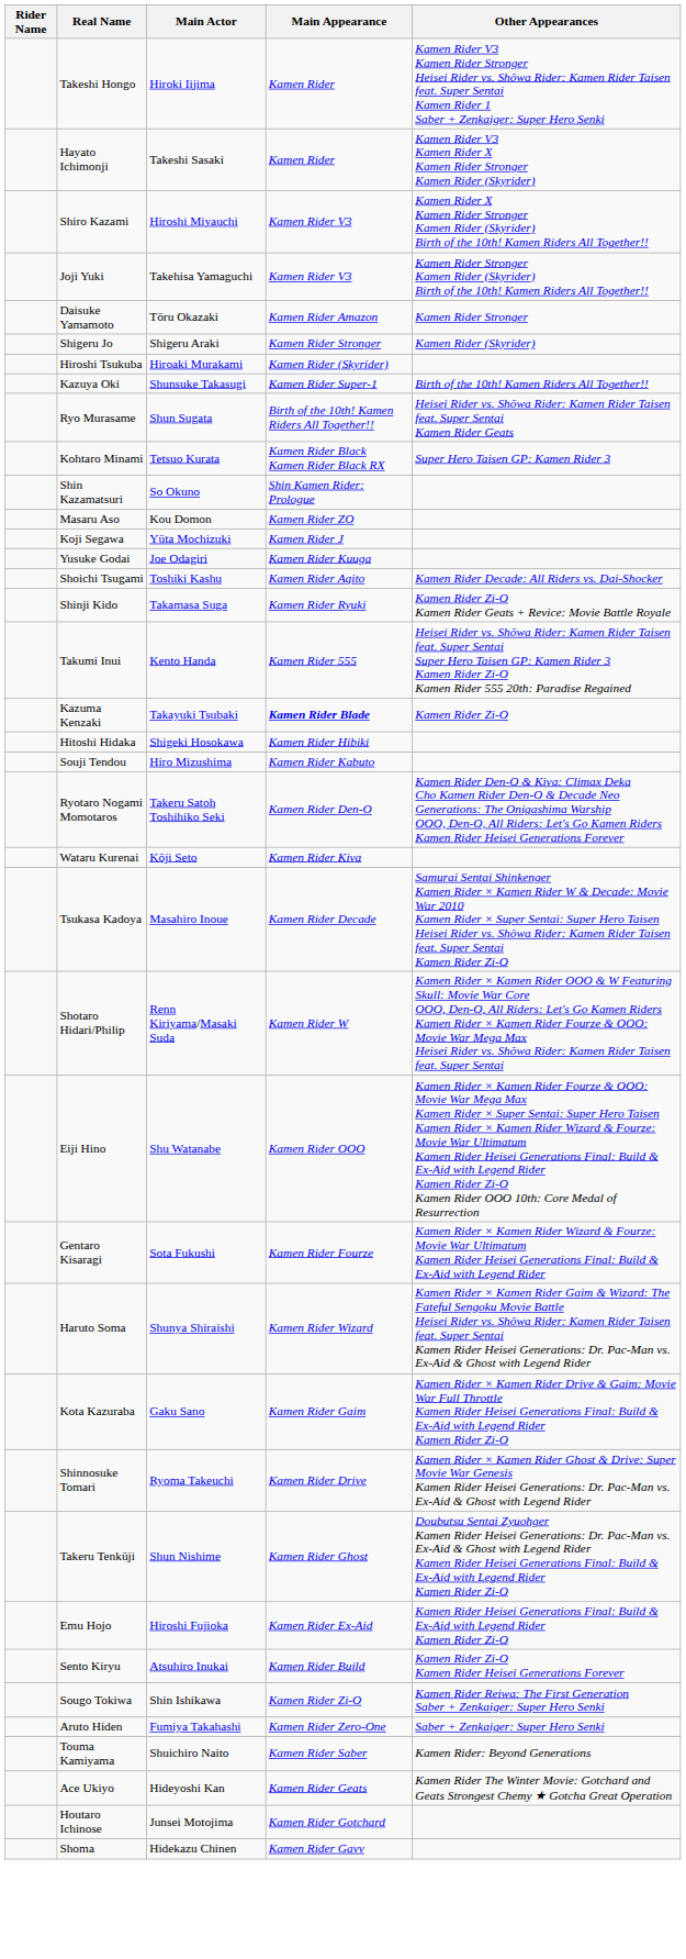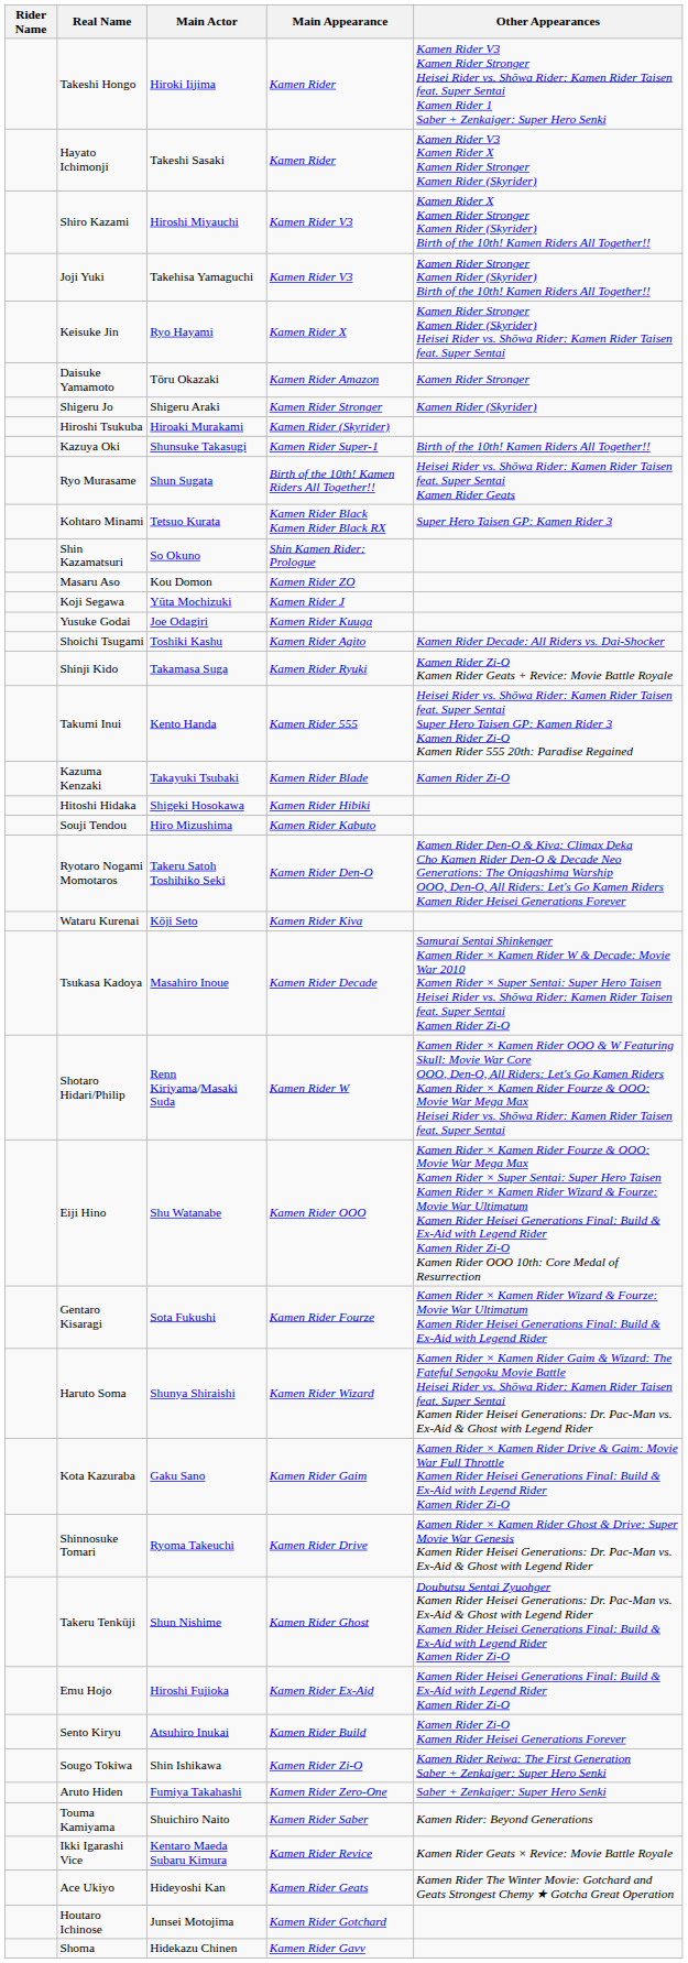+ row: Keisuke Jin | Ryo Hayami | Kamen Rider X | Kamen Rider Stronger Kamen Rider (Skyrider) Heisei Rider vs. Shōwa Rider: Kamen Rider Taisen feat. Super Sentai
Kazuma Kenzaki | Main Appearance: bold -> normal
+ row: Ikki Igarashi Vice | Kentaro Maeda Subaru Kimura | Kamen Rider Revice | Kamen Rider Geats × Revice: Movie Battle Royale
